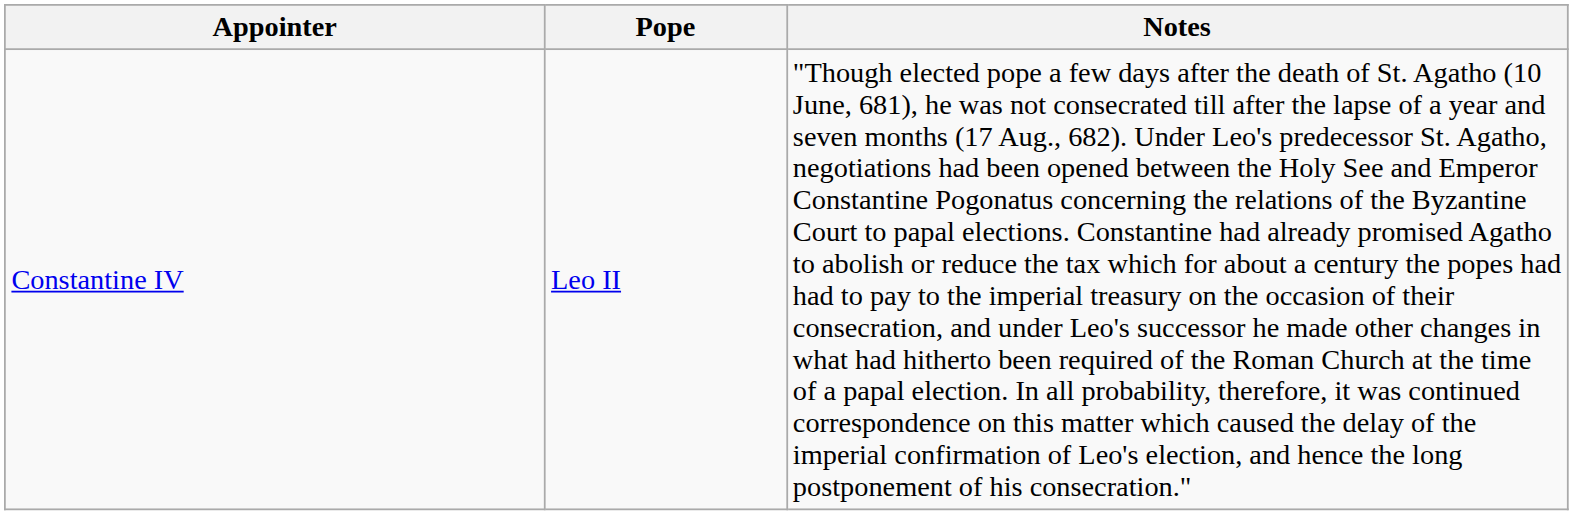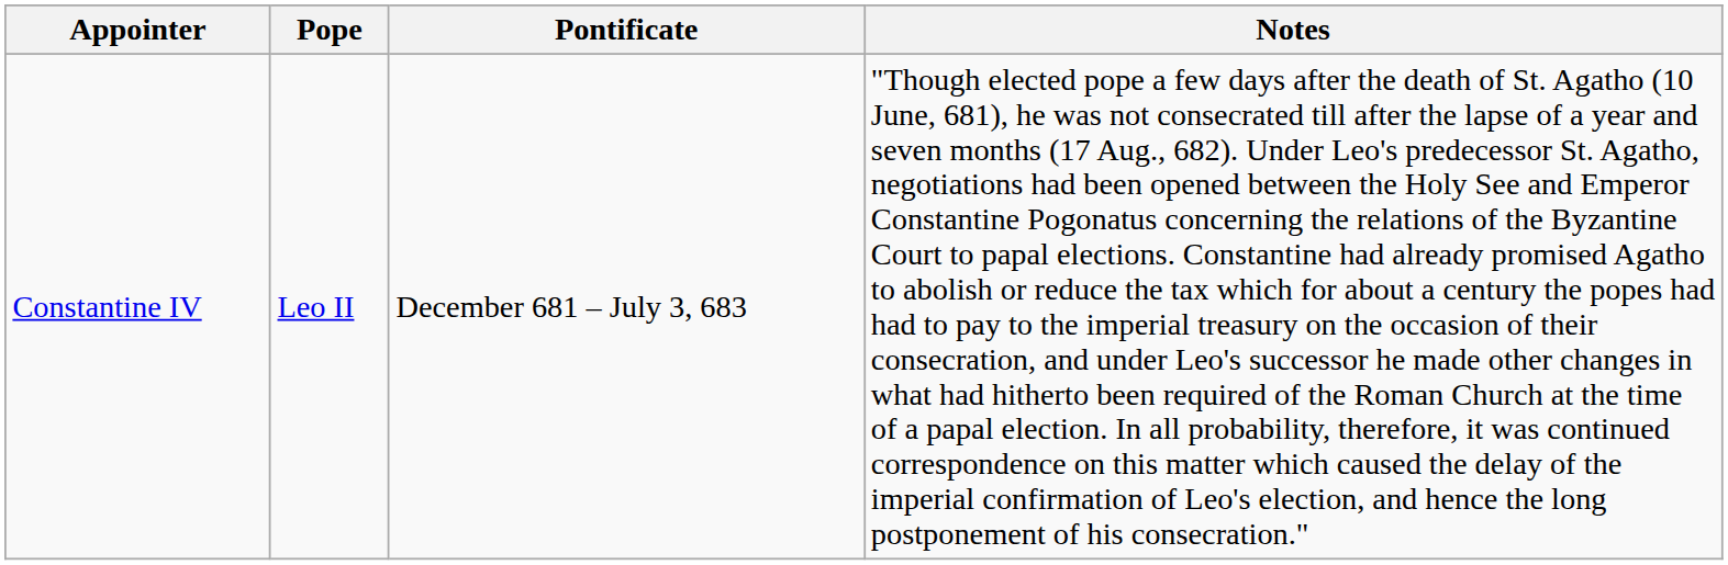+ column: Pontificate | December 681 – July 3, 683
